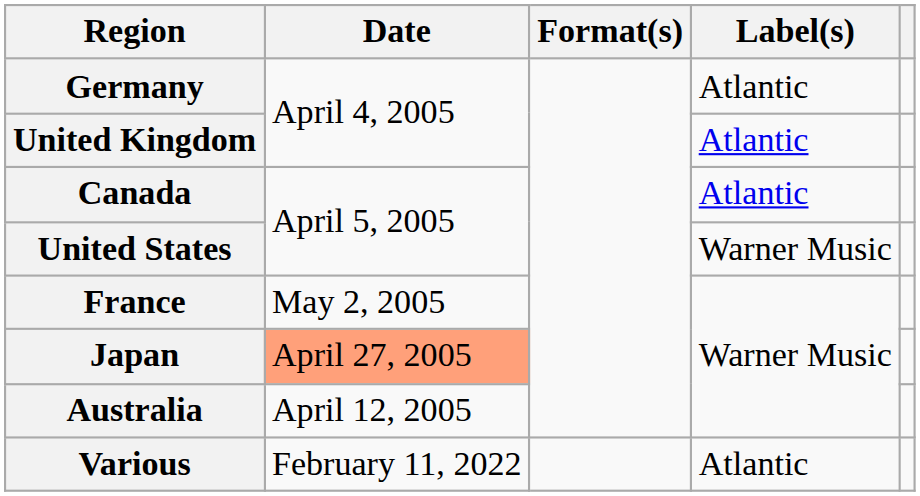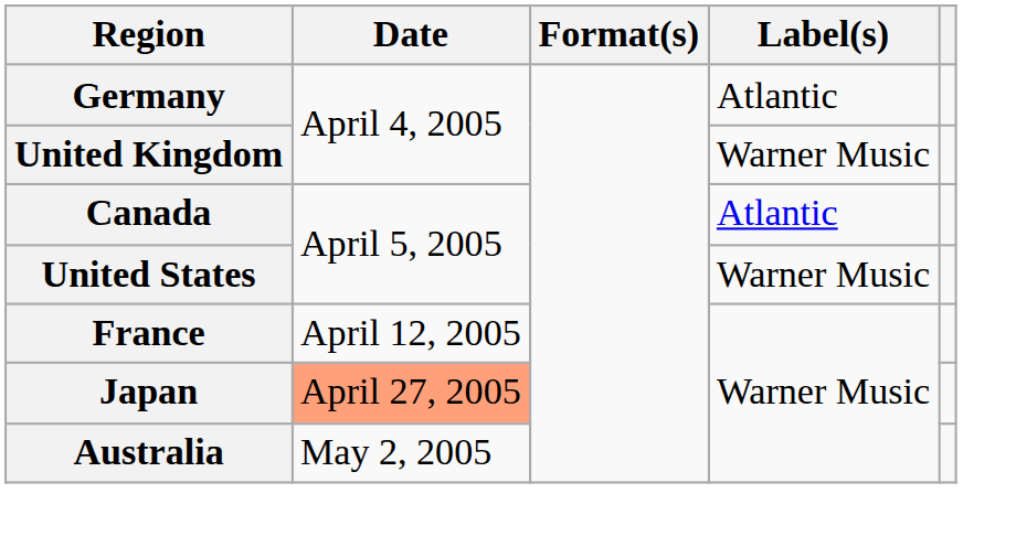United Kingdom | Label(s): Atlantic -> Warner Music
France | Date: May 2, 2005 -> April 12, 2005
Australia | Date: April 12, 2005 -> May 2, 2005
- row: Various | February 11, 2022 | Atlantic
